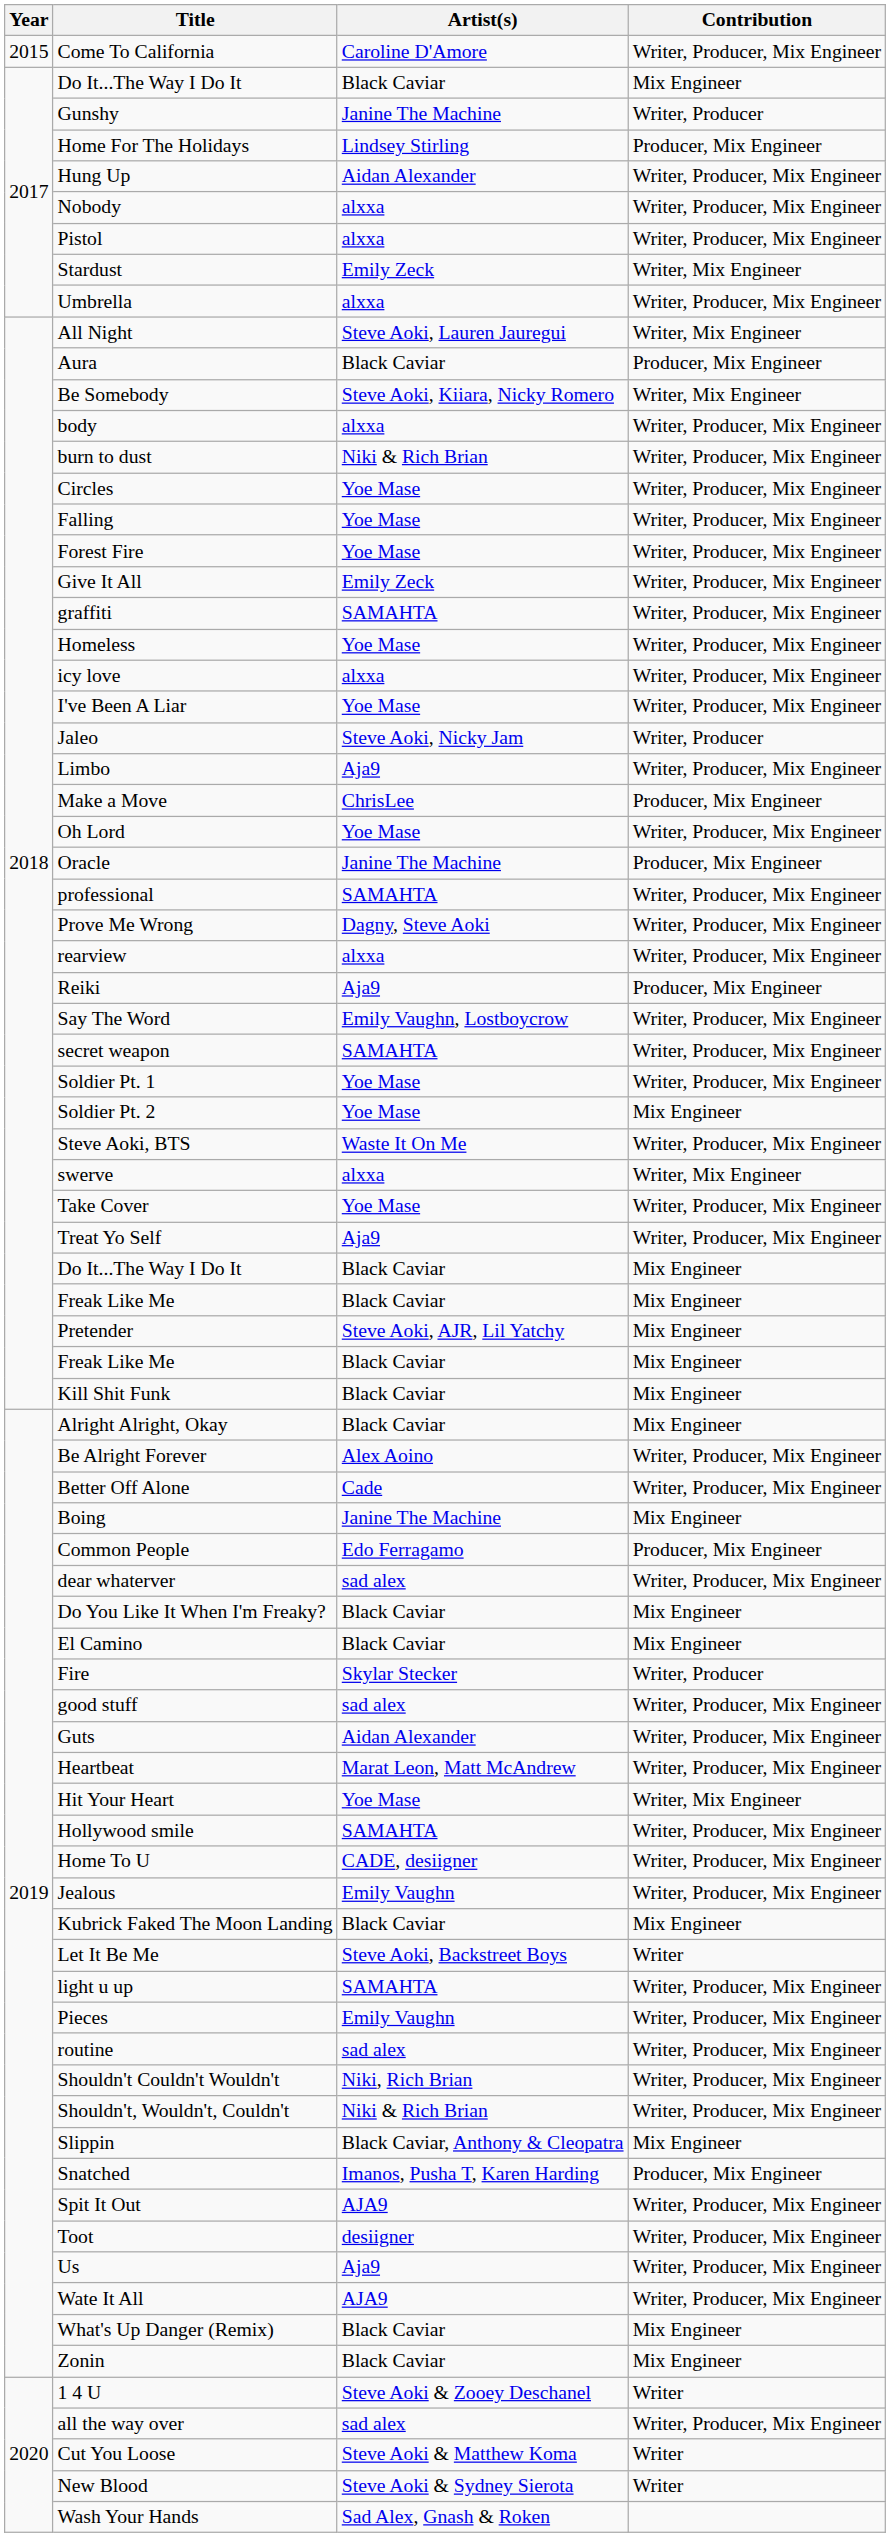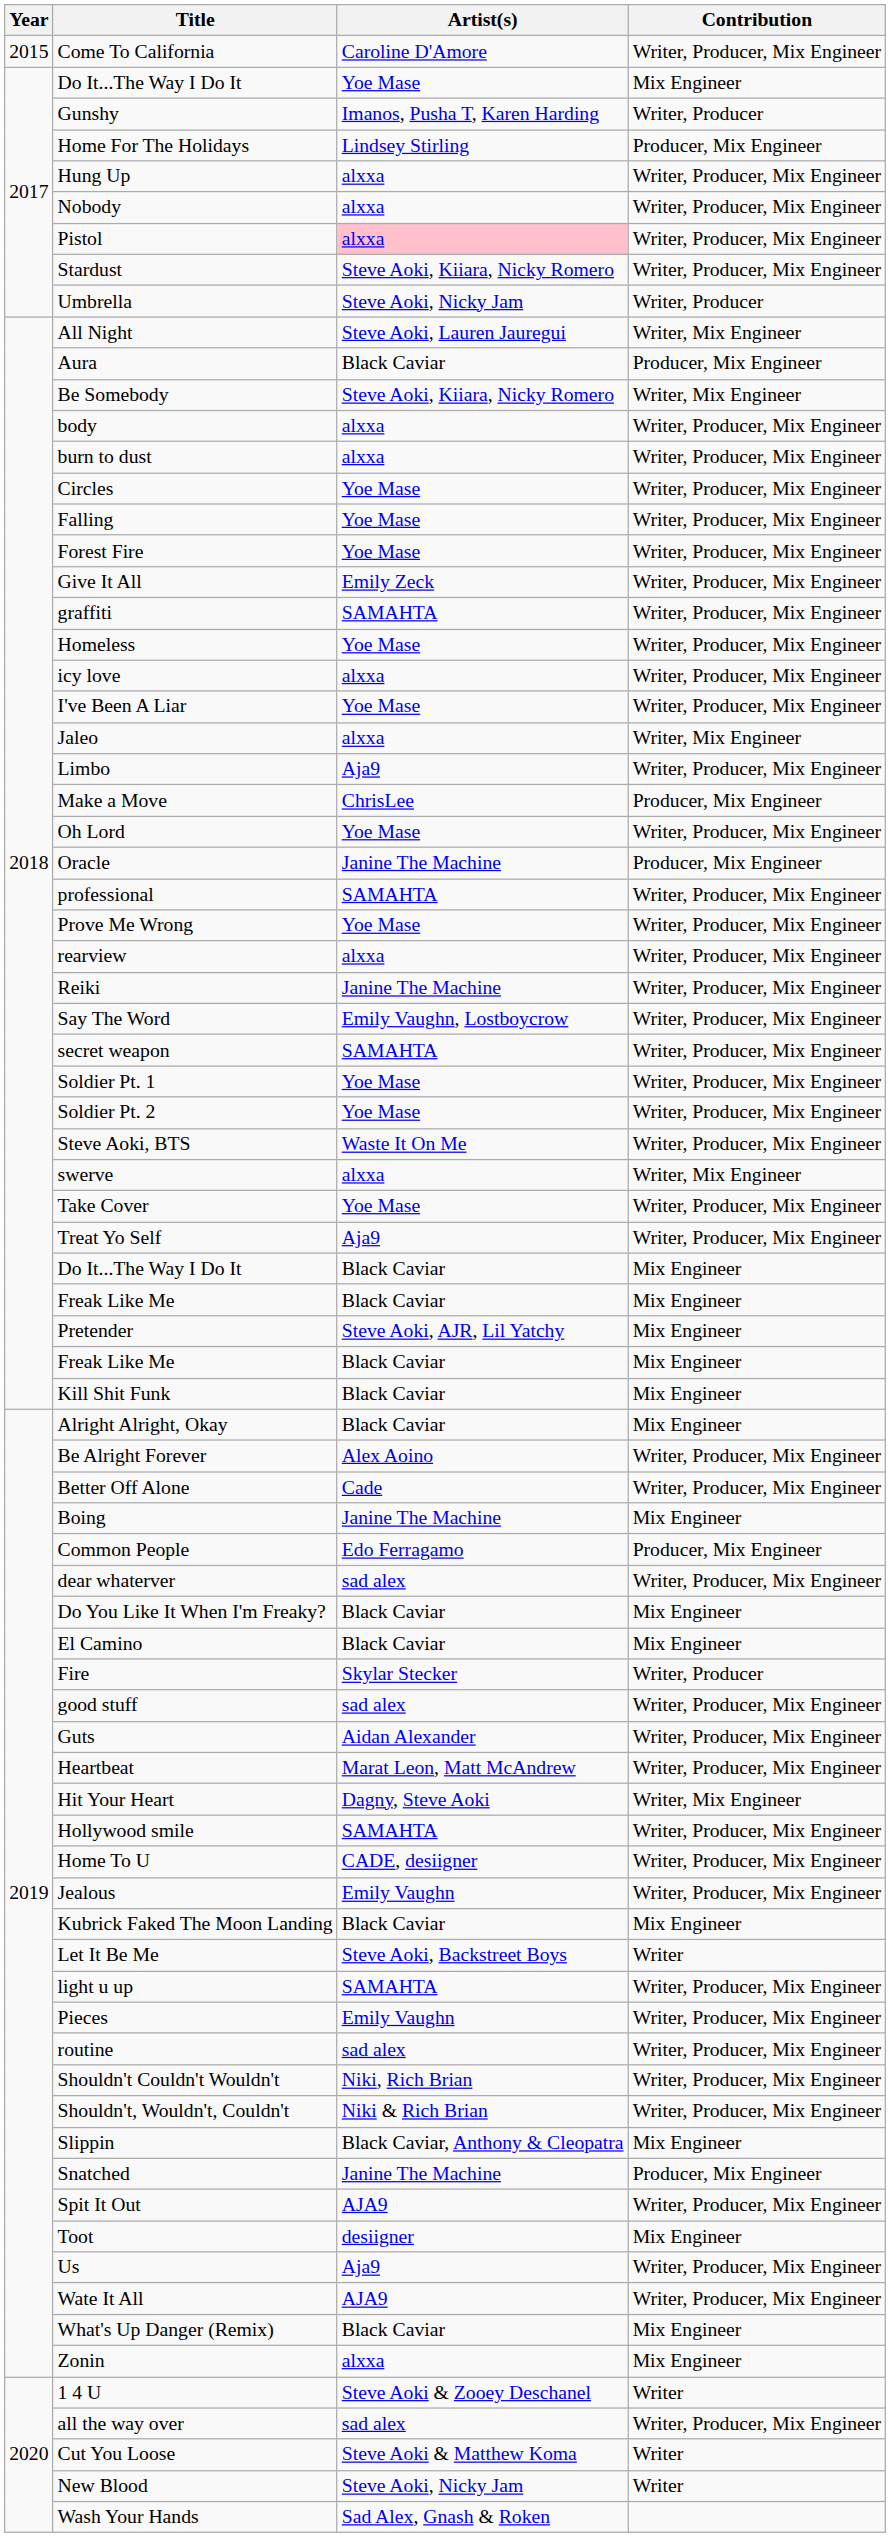2017 / Do It...The Way I Do It | Artist(s): Black Caviar -> Yoe Mase
Gunshy | Artist(s): Janine The Machine -> Imanos, Pusha T, Karen Harding
Hung Up | Artist(s): Aidan Alexander -> alxxa
Pistol | Artist(s): no background -> pink background
Stardust | Artist(s): Emily Zeck -> Steve Aoki, Kiiara, Nicky Romero
Stardust | Contribution: Writer, Mix Engineer -> Writer, Producer, Mix Engineer
Umbrella | Artist(s): alxxa -> Steve Aoki, Nicky Jam
Umbrella | Contribution: Writer, Producer, Mix Engineer -> Writer, Producer
burn to dust | Artist(s): Niki & Rich Brian -> alxxa
Jaleo | Artist(s): Steve Aoki, Nicky Jam -> alxxa
Jaleo | Contribution: Writer, Producer -> Writer, Mix Engineer
Prove Me Wrong | Artist(s): Dagny, Steve Aoki -> Yoe Mase
Reiki | Artist(s): Aja9 -> Janine The Machine
Reiki | Contribution: Producer, Mix Engineer -> Writer, Producer, Mix Engineer
Soldier Pt. 2 | Contribution: Mix Engineer -> Writer, Producer, Mix Engineer
Hit Your Heart | Artist(s): Yoe Mase -> Dagny, Steve Aoki
Snatched | Artist(s): Imanos, Pusha T, Karen Harding -> Janine The Machine
Toot | Contribution: Writer, Producer, Mix Engineer -> Mix Engineer
Zonin | Artist(s): Black Caviar -> alxxa
New Blood | Artist(s): Steve Aoki & Sydney Sierota -> Steve Aoki, Nicky Jam
